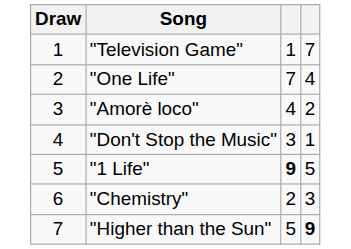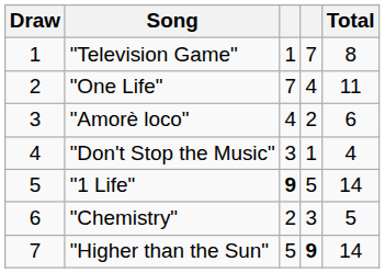+ column: Total | 8 | 11 | 6 | 4 | 14 | 5 | 14
